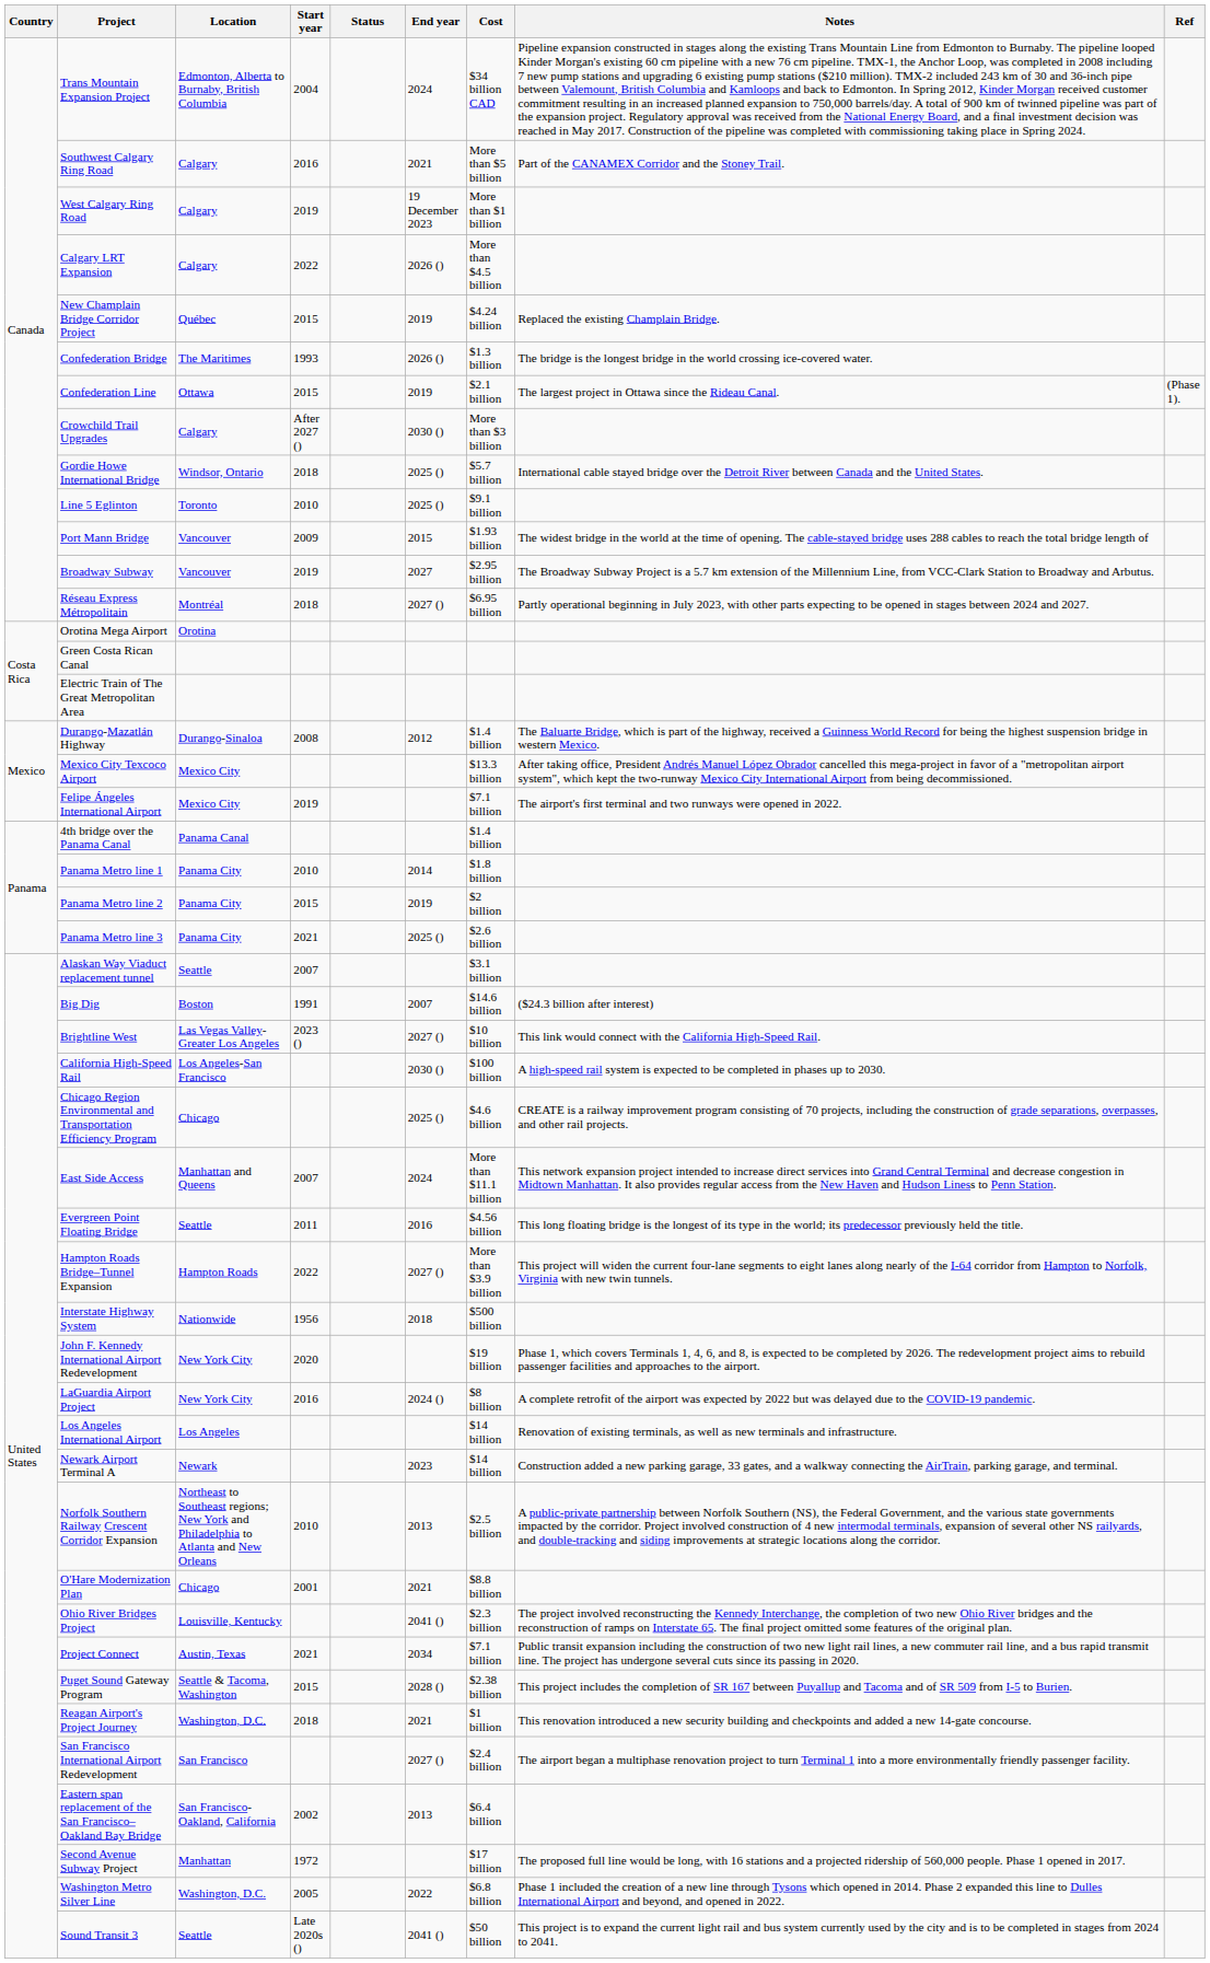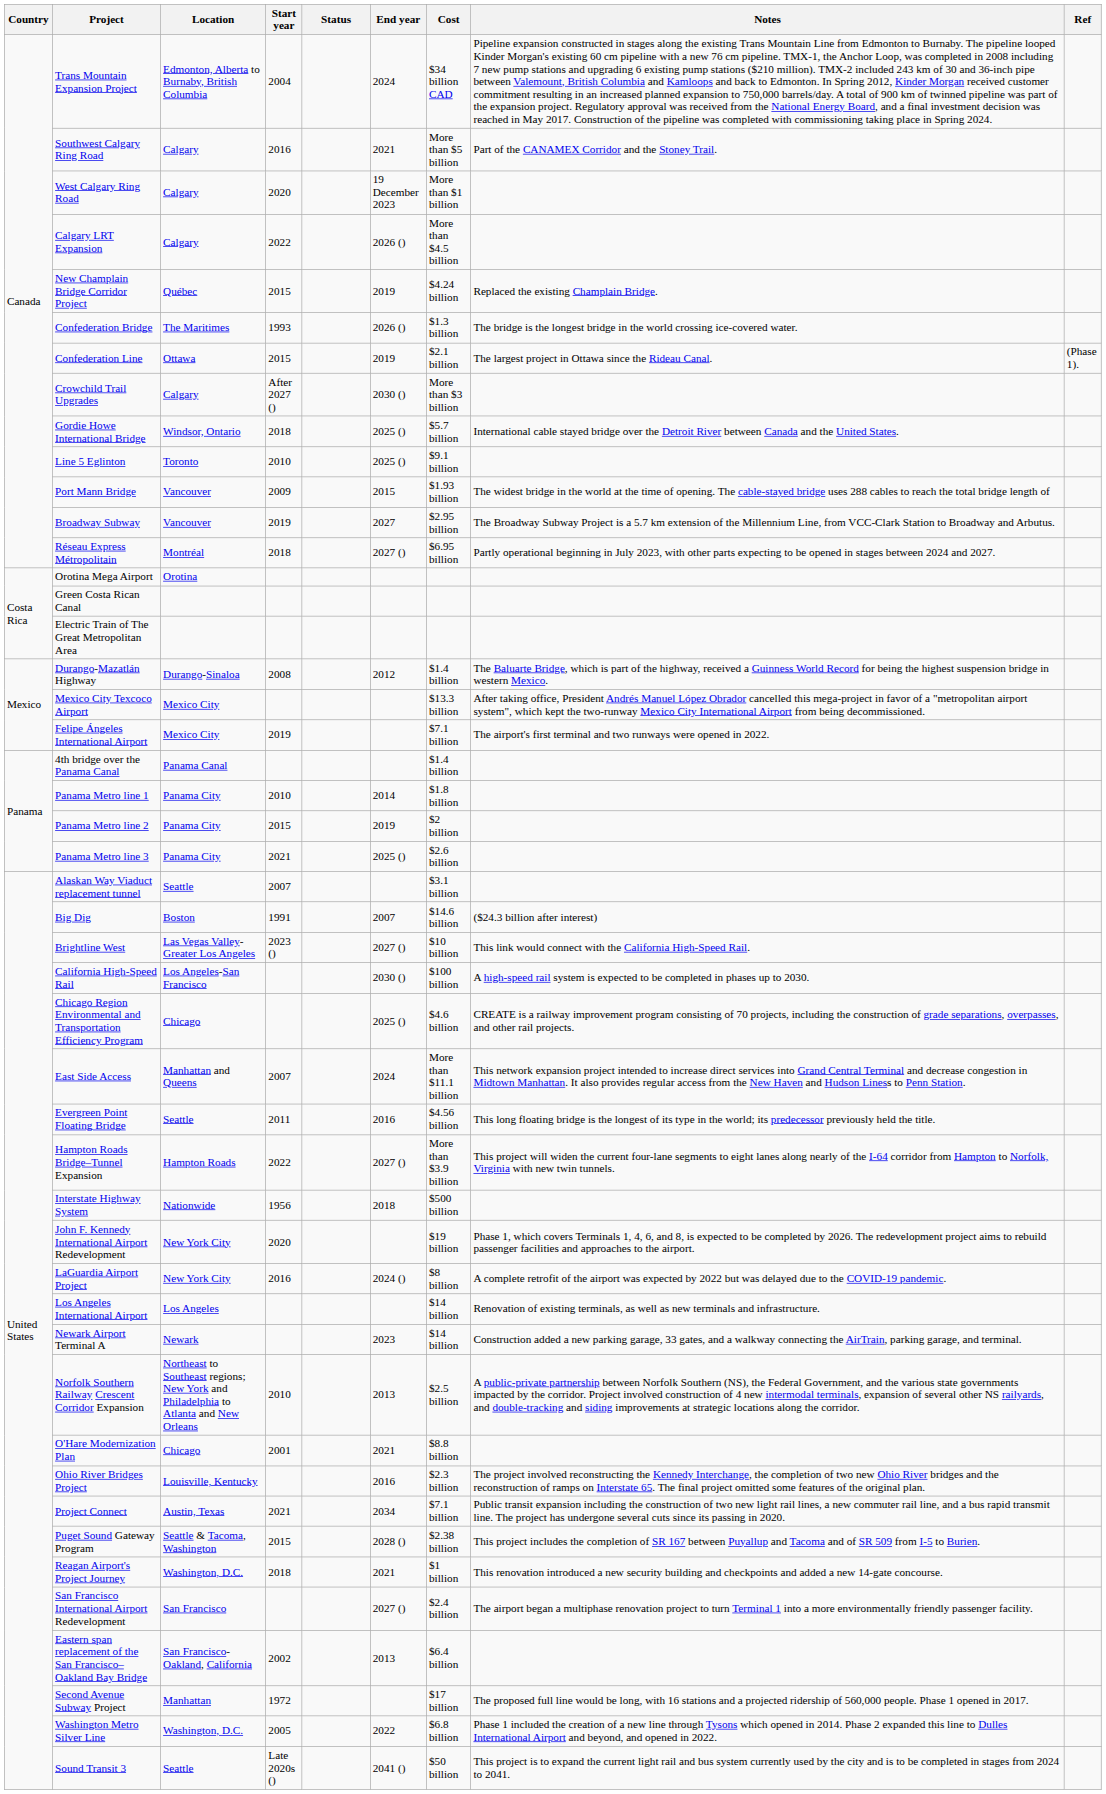West Calgary Ring Road | Start year: 2019 -> 2020
Ohio River Bridges Project | End year: 2041 () -> 2016
